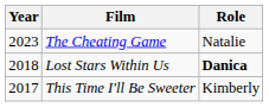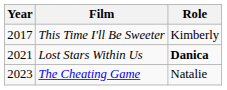rows swapped: This Time I'll Be Sweeter <-> The Cheating Game
Lost Stars Within Us | Year: 2018 -> 2021
